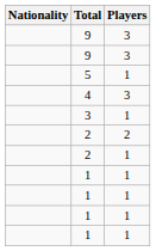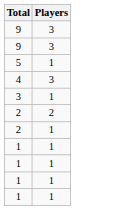- column: Nationality
